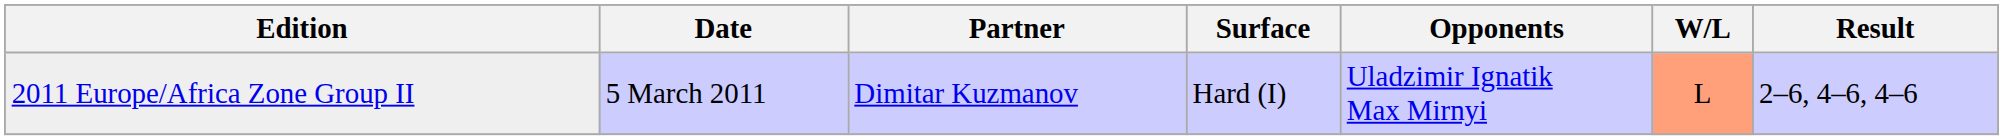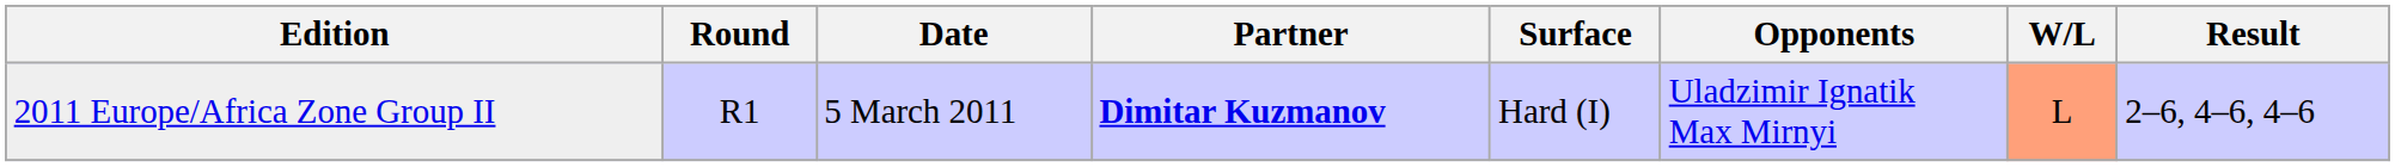+ column: Round | R1
2011 Europe/Africa Zone Group II | Partner: normal -> bold
